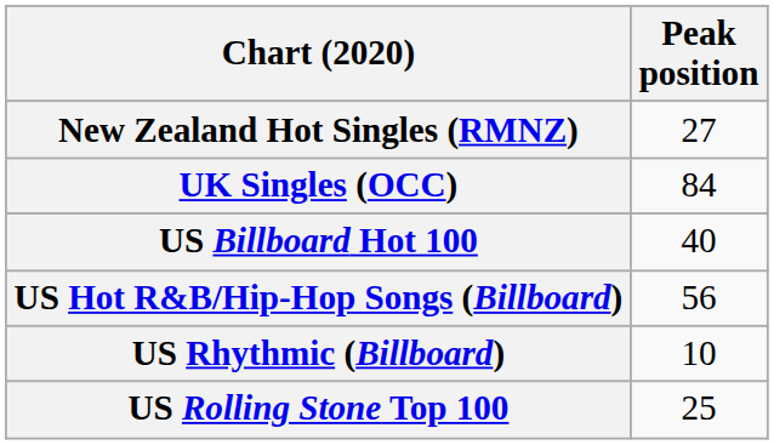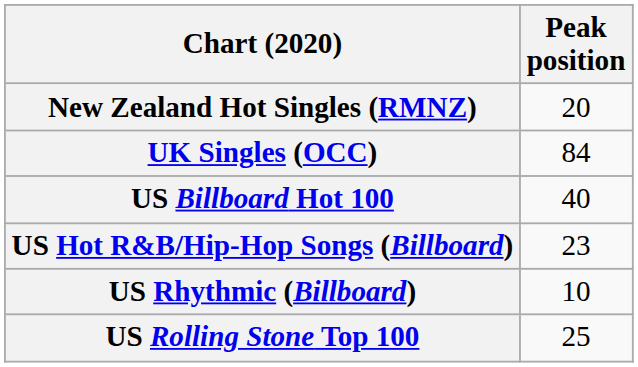New Zealand Hot Singles (RMNZ) | Peak position: 27 -> 20
US Hot R&B/Hip-Hop Songs (Billboard) | Peak position: 56 -> 23
